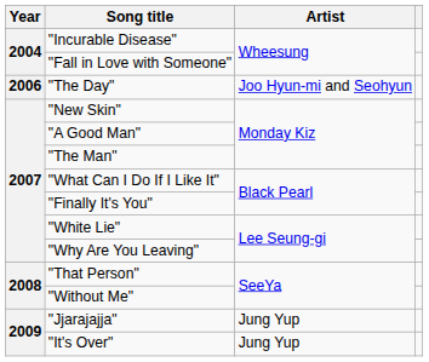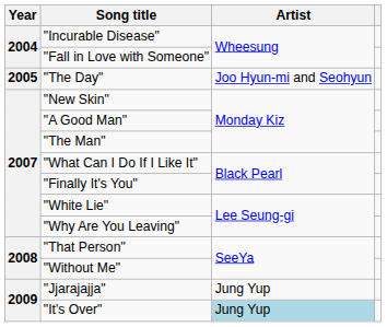"The Day" | Year: 2006 -> 2005
"It's Over" | Artist: no background -> lightblue background
